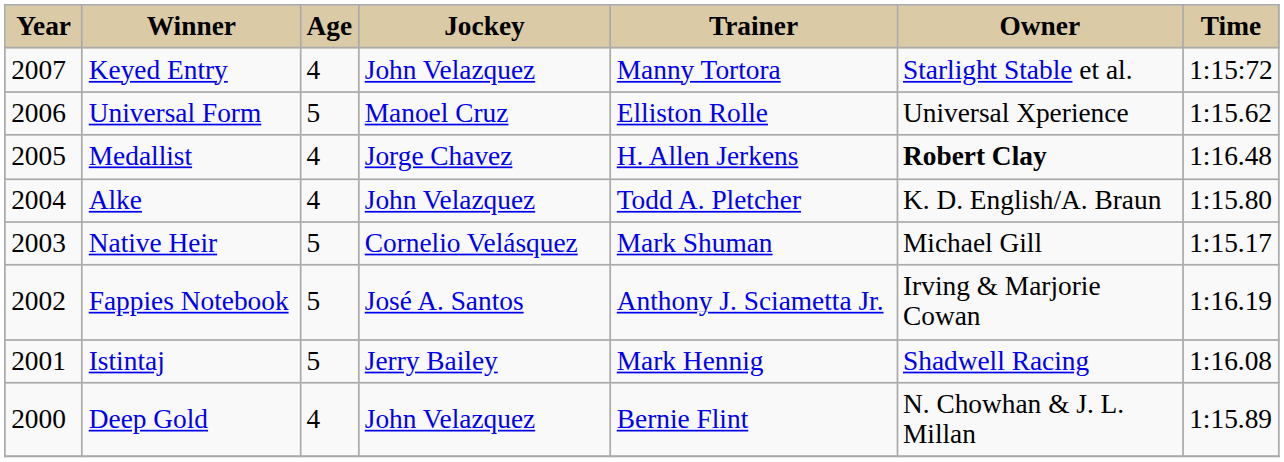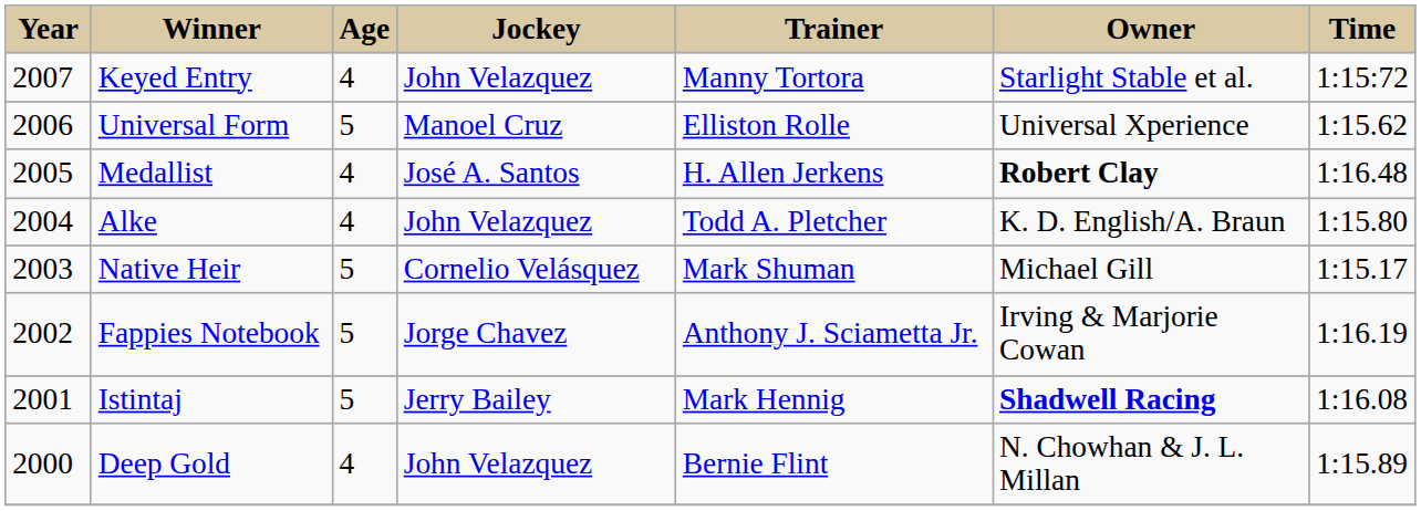Medallist | Jockey: Jorge Chavez -> José A. Santos
Fappies Notebook | Jockey: José A. Santos -> Jorge Chavez
Istintaj | Owner: normal -> bold
